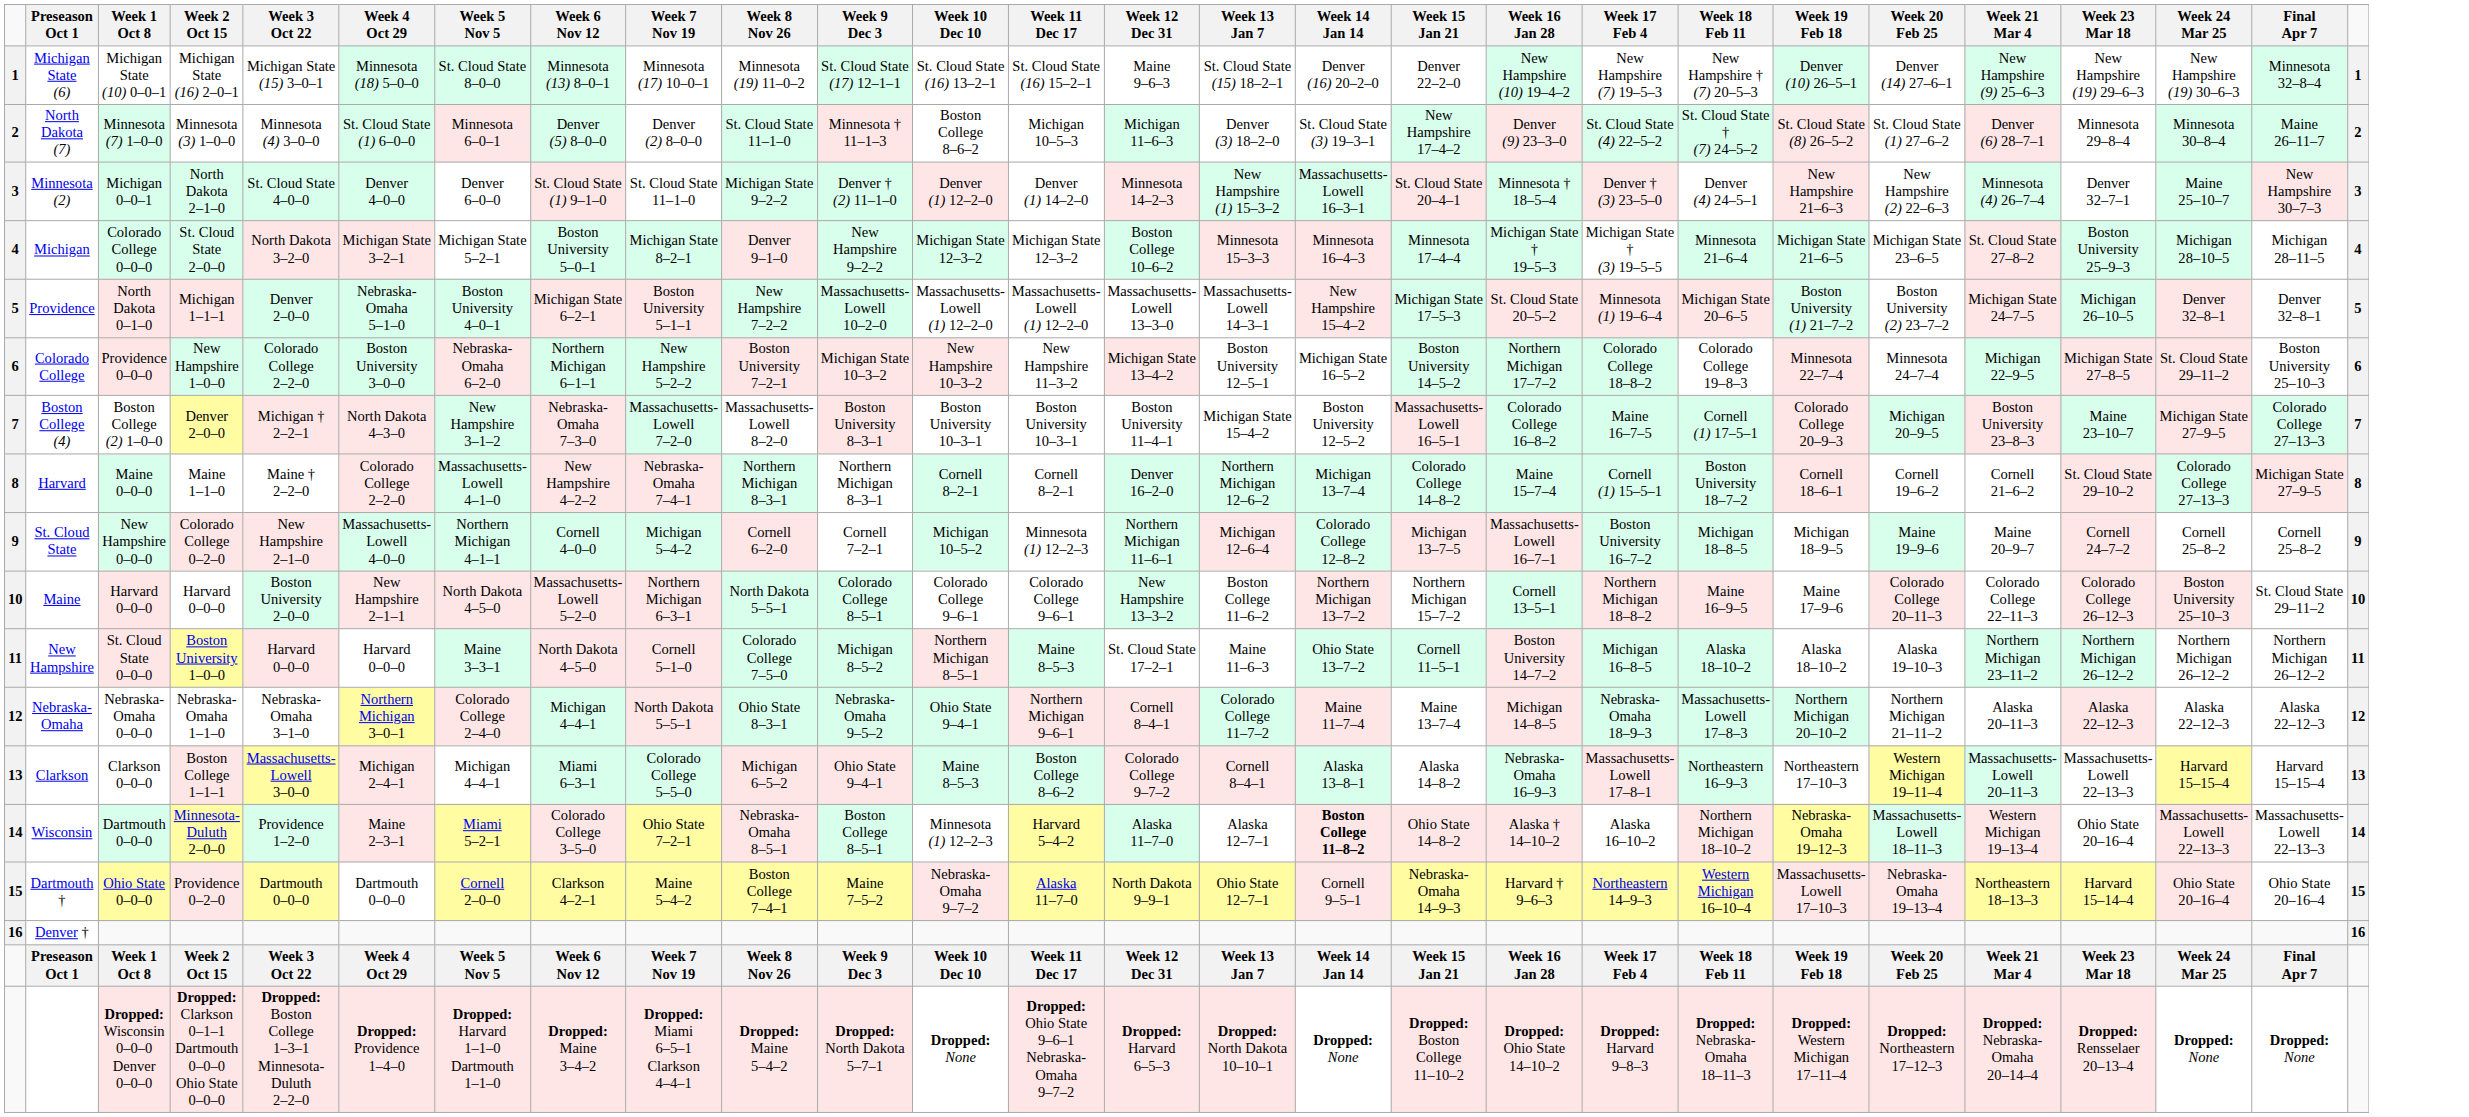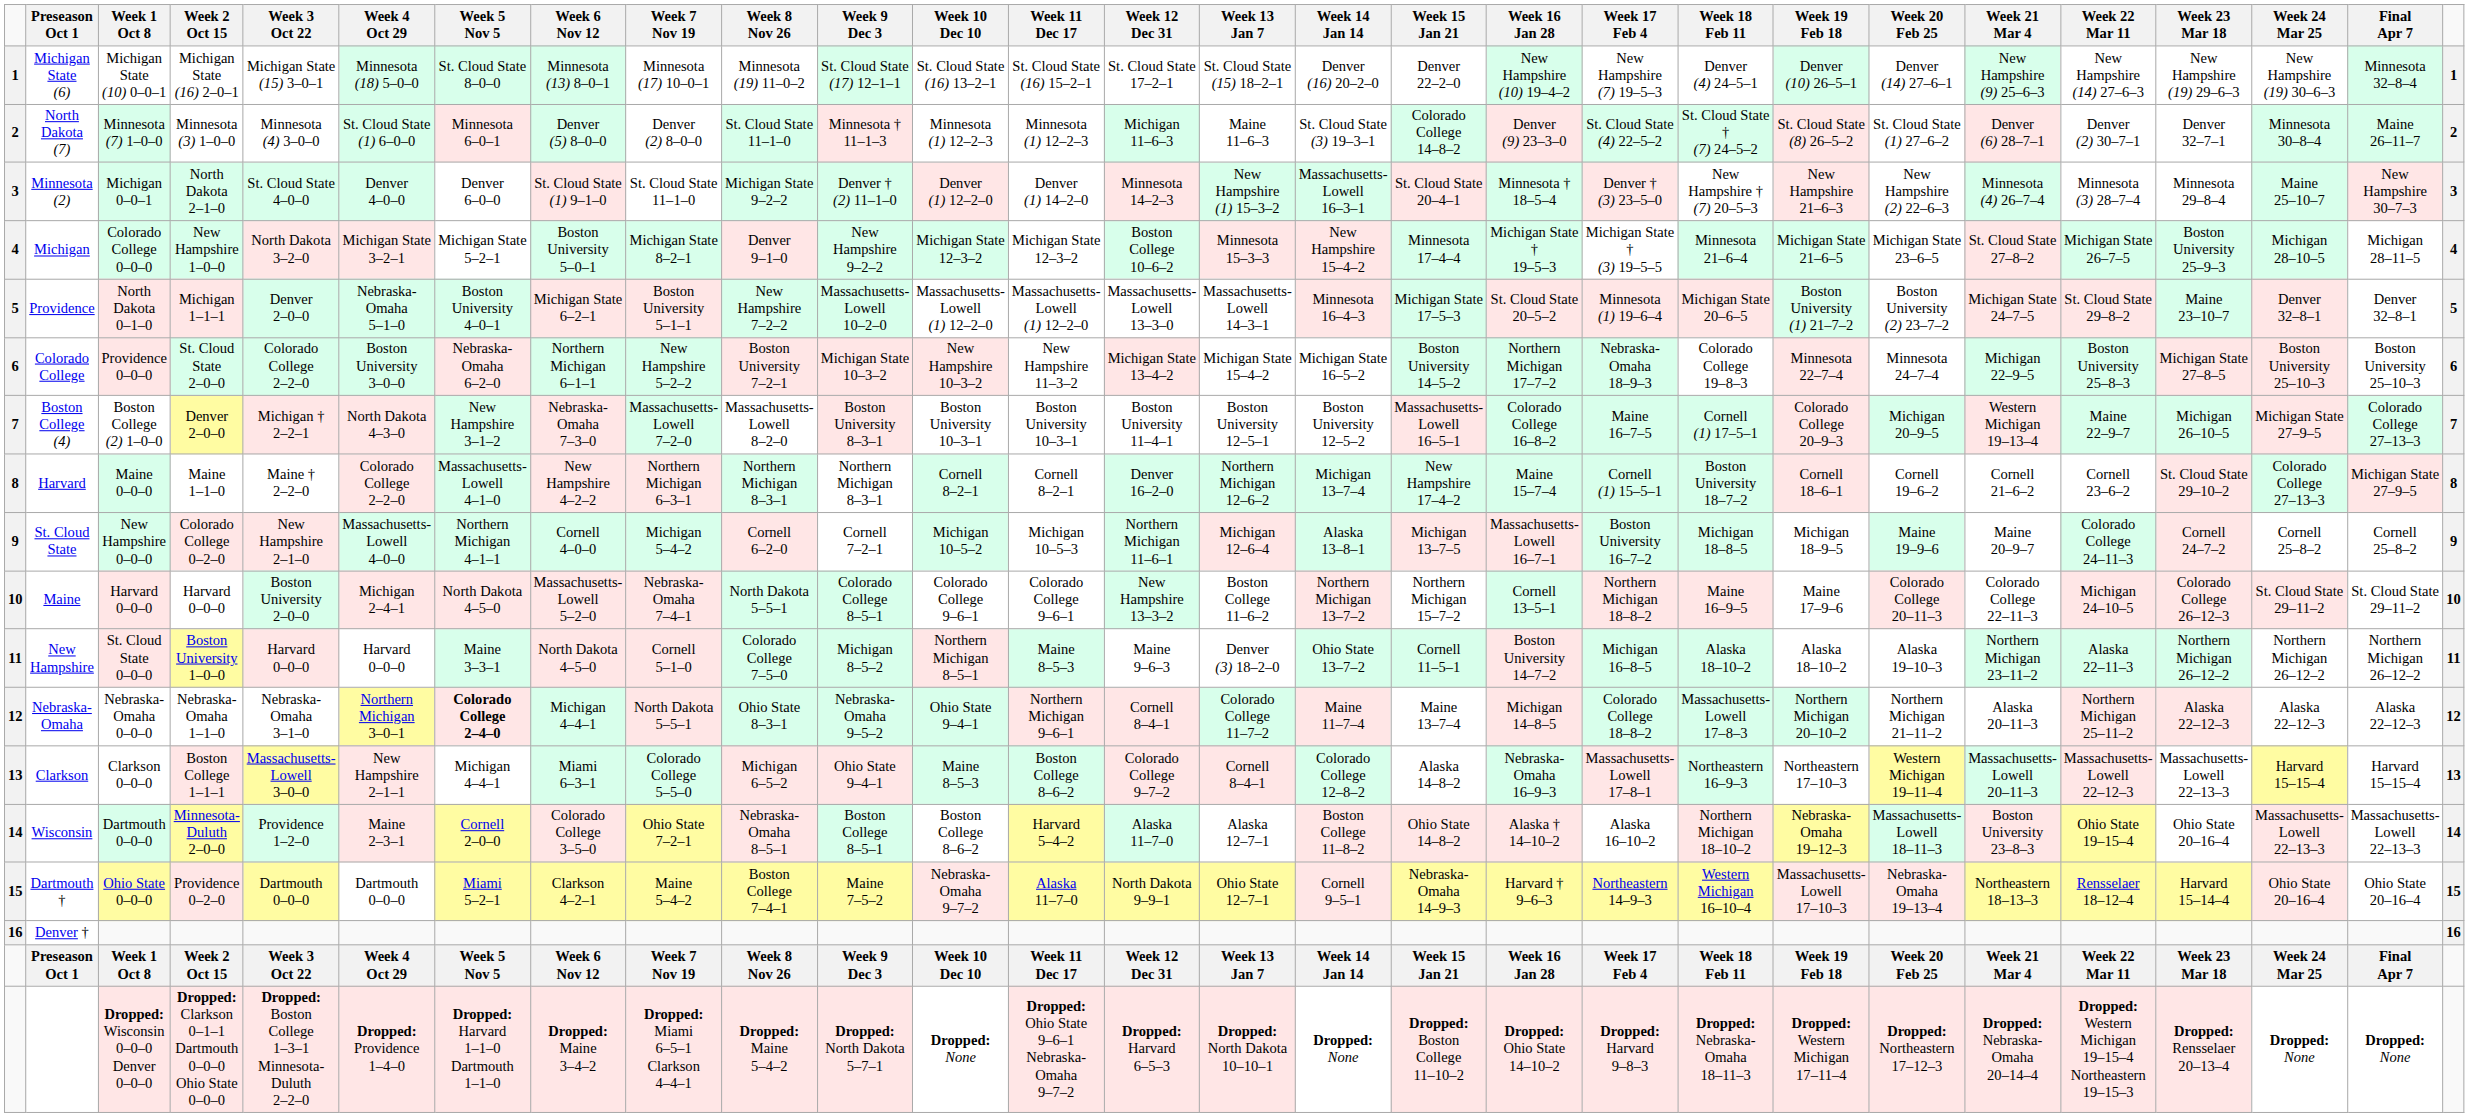+ column: Week 22 Mar 11 | New Hampshire (14) 27–6–3 | Denver (2) 30–7–1 | Minnesota (3) 28–7–4 | Michigan State 26–7–5 | St. Cloud State 29–8–2 | Boston University 25–8–3 | Maine 22–9–7 | Cornell 23–6–2 | Colorado College 24–11–3 | Michigan 24–10–5 | Alaska 22–11–3 | Northern Michigan 25–11–2 | Massachusetts-Lowell 22–12–3 | Ohio State 19–15–4 | Rensselaer 18–12–4 | Week 22 Mar 11 | Dropped: Western Michigan 19–15–4 Northeastern 19–15–3
Michigan State (6) | Week 12 Dec 31: Maine 9–6–3 -> St. Cloud State 17–2–1
Michigan State (6) | Week 18 Feb 11: New Hampshire † (7) 20–5–3 -> Denver (4) 24–5–1
North Dakota (7) | Week 10 Dec 10: Boston College 8–6–2 -> Minnesota (1) 12–2–3
North Dakota (7) | Week 11 Dec 17: Michigan 10–5–3 -> Minnesota (1) 12–2–3
North Dakota (7) | Week 13 Jan 7: Denver (3) 18–2–0 -> Maine 11–6–3
North Dakota (7) | Week 15 Jan 21: New Hampshire 17–4–2 -> Colorado College 14–8–2
North Dakota (7) | Week 23 Mar 18: Minnesota 29–8–4 -> Denver 32–7–1
Minnesota (2) | Week 18 Feb 11: Denver (4) 24–5–1 -> New Hampshire † (7) 20–5–3
Minnesota (2) | Week 23 Mar 18: Denver 32–7–1 -> Minnesota 29–8–4
Michigan | Week 2 Oct 15: St. Cloud State 2–0–0 -> New Hampshire 1–0–0
Michigan | Week 14 Jan 14: Minnesota 16–4–3 -> New Hampshire 15–4–2
Providence | Week 14 Jan 14: New Hampshire 15–4–2 -> Minnesota 16–4–3
Providence | Week 23 Mar 18: Michigan 26–10–5 -> Maine 23–10–7
Colorado College | Week 2 Oct 15: New Hampshire 1–0–0 -> St. Cloud State 2–0–0
Colorado College | Week 13 Jan 7: Boston University 12–5–1 -> Michigan State 15–4–2
Colorado College | Week 17 Feb 4: Colorado College 18–8–2 -> Nebraska-Omaha 18–9–3
Colorado College | Week 24 Mar 25: St. Cloud State 29–11–2 -> Boston University 25–10–3
Boston College (4) | Week 13 Jan 7: Michigan State 15–4–2 -> Boston University 12–5–1
Boston College (4) | Week 21 Mar 4: Boston University 23–8–3 -> Western Michigan 19–13–4
Boston College (4) | Week 23 Mar 18: Maine 23–10–7 -> Michigan 26–10–5
Harvard | Week 7 Nov 19: Nebraska-Omaha 7–4–1 -> Northern Michigan 6–3–1
Harvard | Week 15 Jan 21: Colorado College 14–8–2 -> New Hampshire 17–4–2
St. Cloud State | Week 11 Dec 17: Minnesota (1) 12–2–3 -> Michigan 10–5–3
St. Cloud State | Week 14 Jan 14: Colorado College 12–8–2 -> Alaska 13–8–1
Maine | Week 4 Oct 29: New Hampshire 2–1–1 -> Michigan 2–4–1
Maine | Week 7 Nov 19: Northern Michigan 6–3–1 -> Nebraska-Omaha 7–4–1
Maine | Week 24 Mar 25: Boston University 25–10–3 -> St. Cloud State 29–11–2
New Hampshire | Week 12 Dec 31: St. Cloud State 17–2–1 -> Maine 9–6–3
New Hampshire | Week 13 Jan 7: Maine 11–6–3 -> Denver (3) 18–2–0
Nebraska-Omaha | Week 5 Nov 5: normal -> bold
Nebraska-Omaha | Week 17 Feb 4: Nebraska-Omaha 18–9–3 -> Colorado College 18–8–2
Clarkson | Week 4 Oct 29: Michigan 2–4–1 -> New Hampshire 2–1–1
Clarkson | Week 14 Jan 14: Alaska 13–8–1 -> Colorado College 12–8–2
Wisconsin | Week 5 Nov 5: Miami 5–2–1 -> Cornell 2–0–0
Wisconsin | Week 10 Dec 10: Minnesota (1) 12–2–3 -> Boston College 8–6–2
Wisconsin | Week 14 Jan 14: bold -> normal
Wisconsin | Week 21 Mar 4: Western Michigan 19–13–4 -> Boston University 23–8–3
Dartmouth † | Week 5 Nov 5: Cornell 2–0–0 -> Miami 5–2–1
